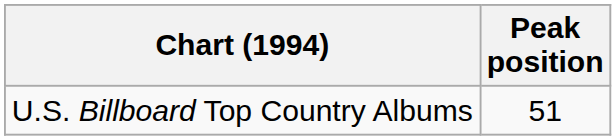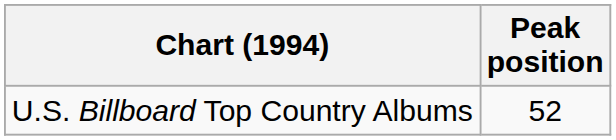U.S. Billboard Top Country Albums | Peak position: 51 -> 52
